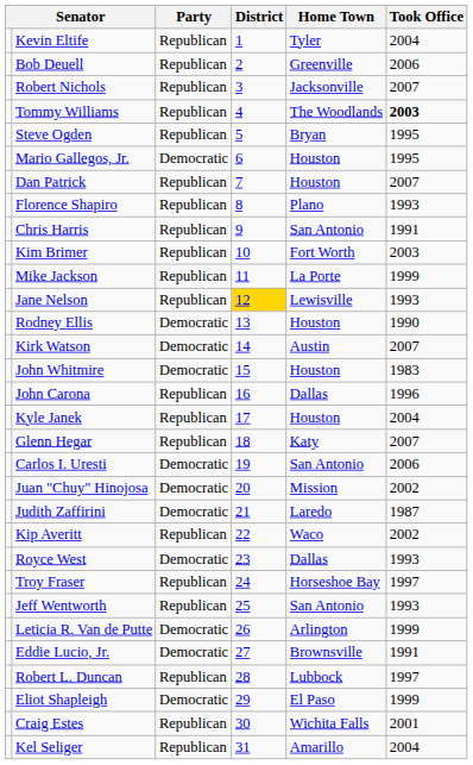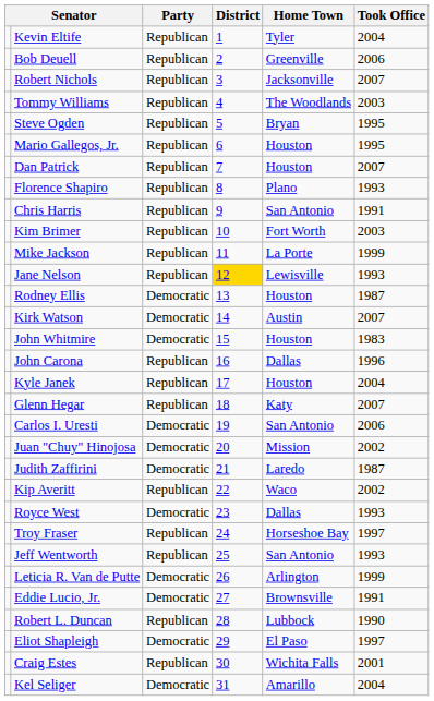Tommy Williams | Took Office: bold -> normal
Mario Gallegos, Jr. | Party: Democratic -> Republican
Rodney Ellis | Took Office: 1990 -> 1987
Robert L. Duncan | Took Office: 1997 -> 1990
Eliot Shapleigh | Took Office: 1999 -> 1997
Kel Seliger | Party: Republican -> Democratic
